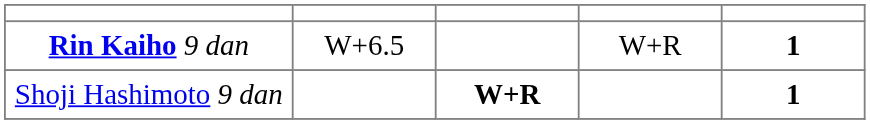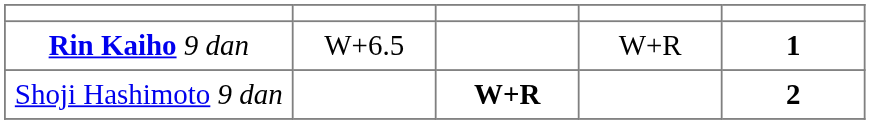Shoji Hashimoto 9 dan | column 5: 1 -> 2
